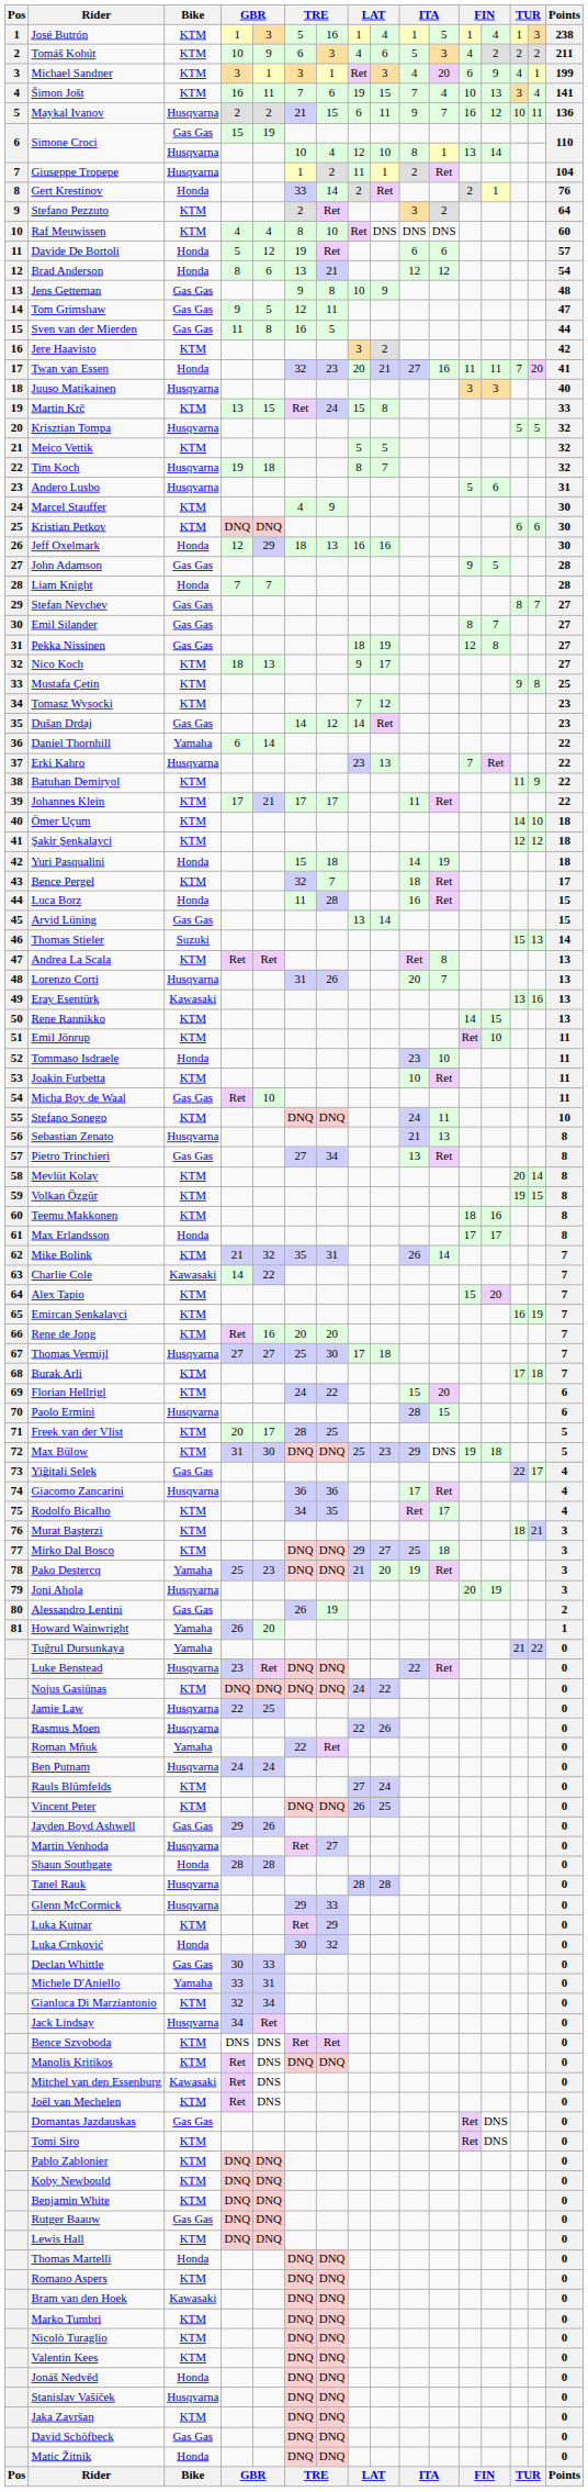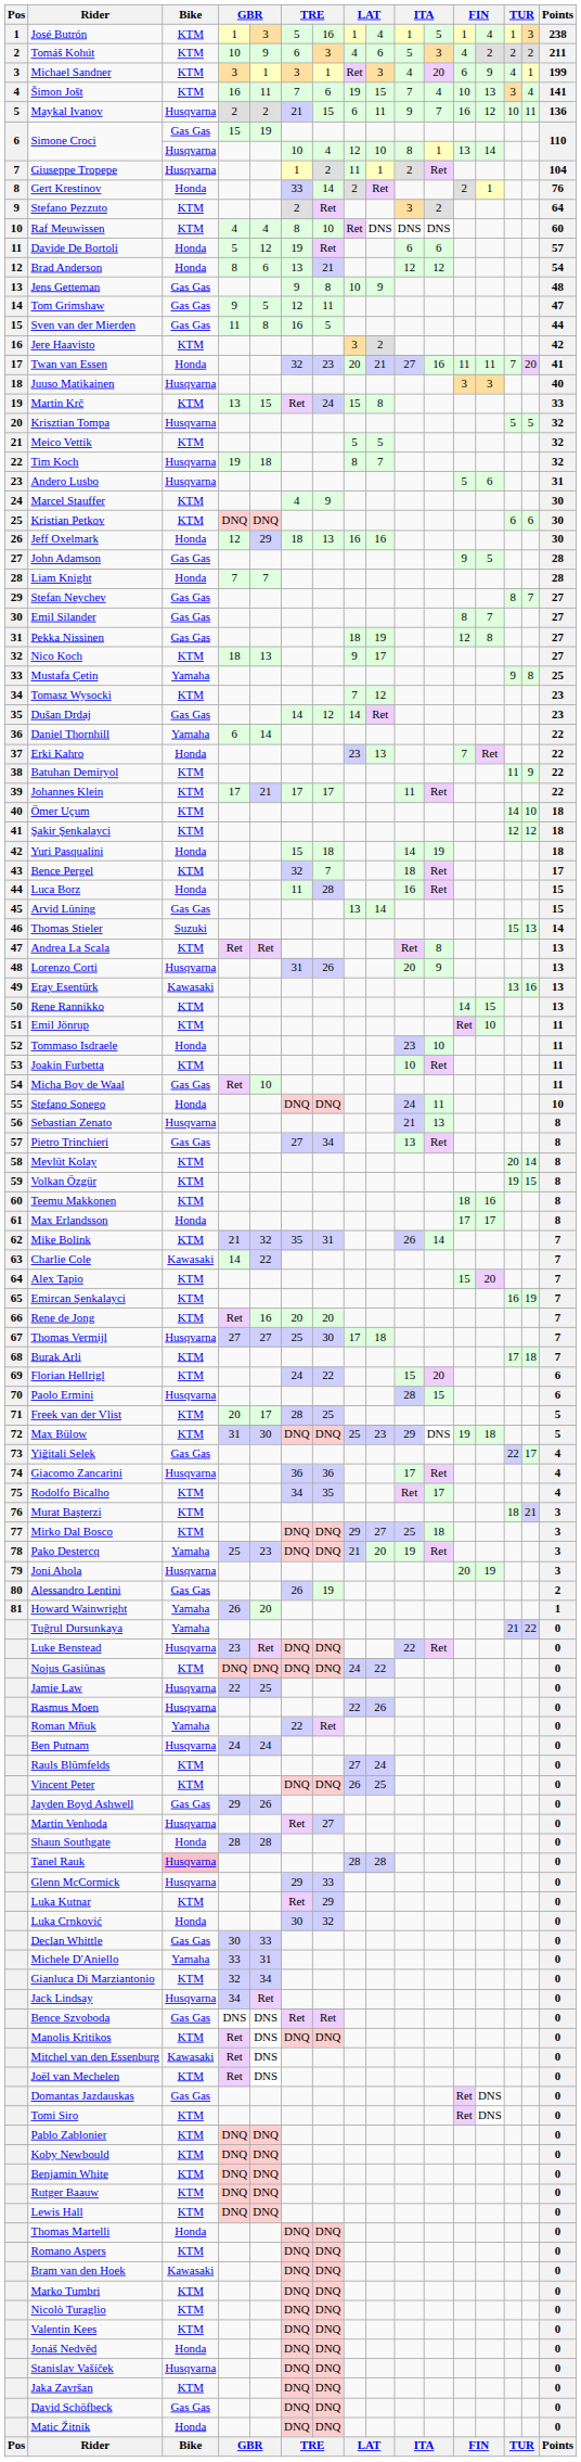Mustafa Çetin | Bike: KTM -> Yamaha
Erki Kahro | Bike: Husqvarna -> Honda
Lorenzo Corti | column 11: 7 -> 9
Stefano Sonego | Bike: KTM -> Honda
Tanel Rauk | Bike: no background -> pink background
Bence Szvoboda | Bike: KTM -> Gas Gas
Rutger Baauw | Bike: Gas Gas -> KTM
